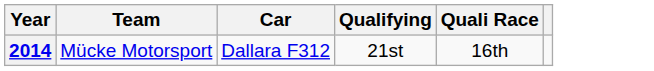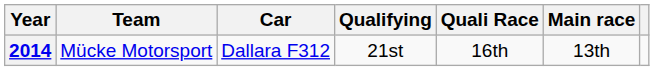+ column: Main race | 13th
